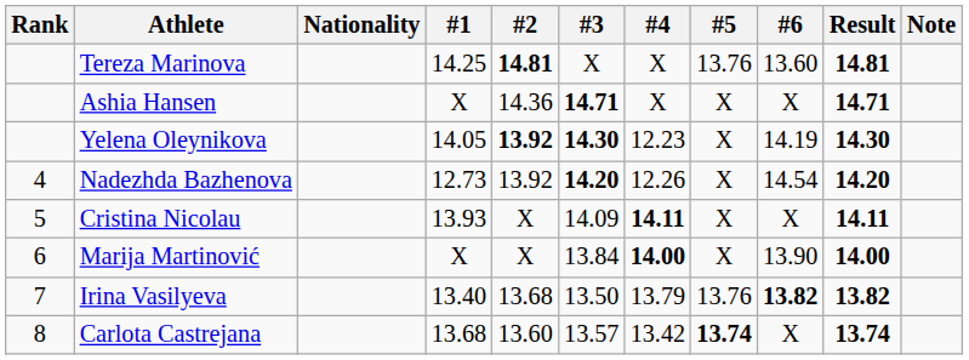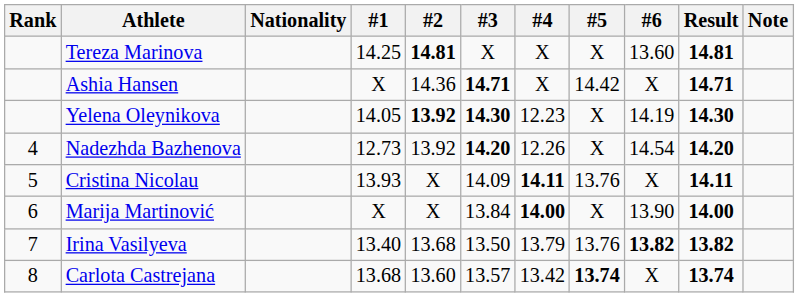Tereza Marinova | #5: 13.76 -> X
Ashia Hansen | #5: X -> 14.42
Cristina Nicolau | #5: X -> 13.76
